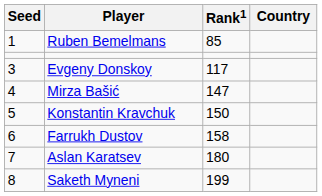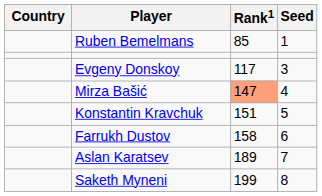columns swapped: Country <-> Seed
Mirza Bašić | Rank1: no background -> lightsalmon background
Konstantin Kravchuk | Rank1: 150 -> 151
Aslan Karatsev | Rank1: 180 -> 189
